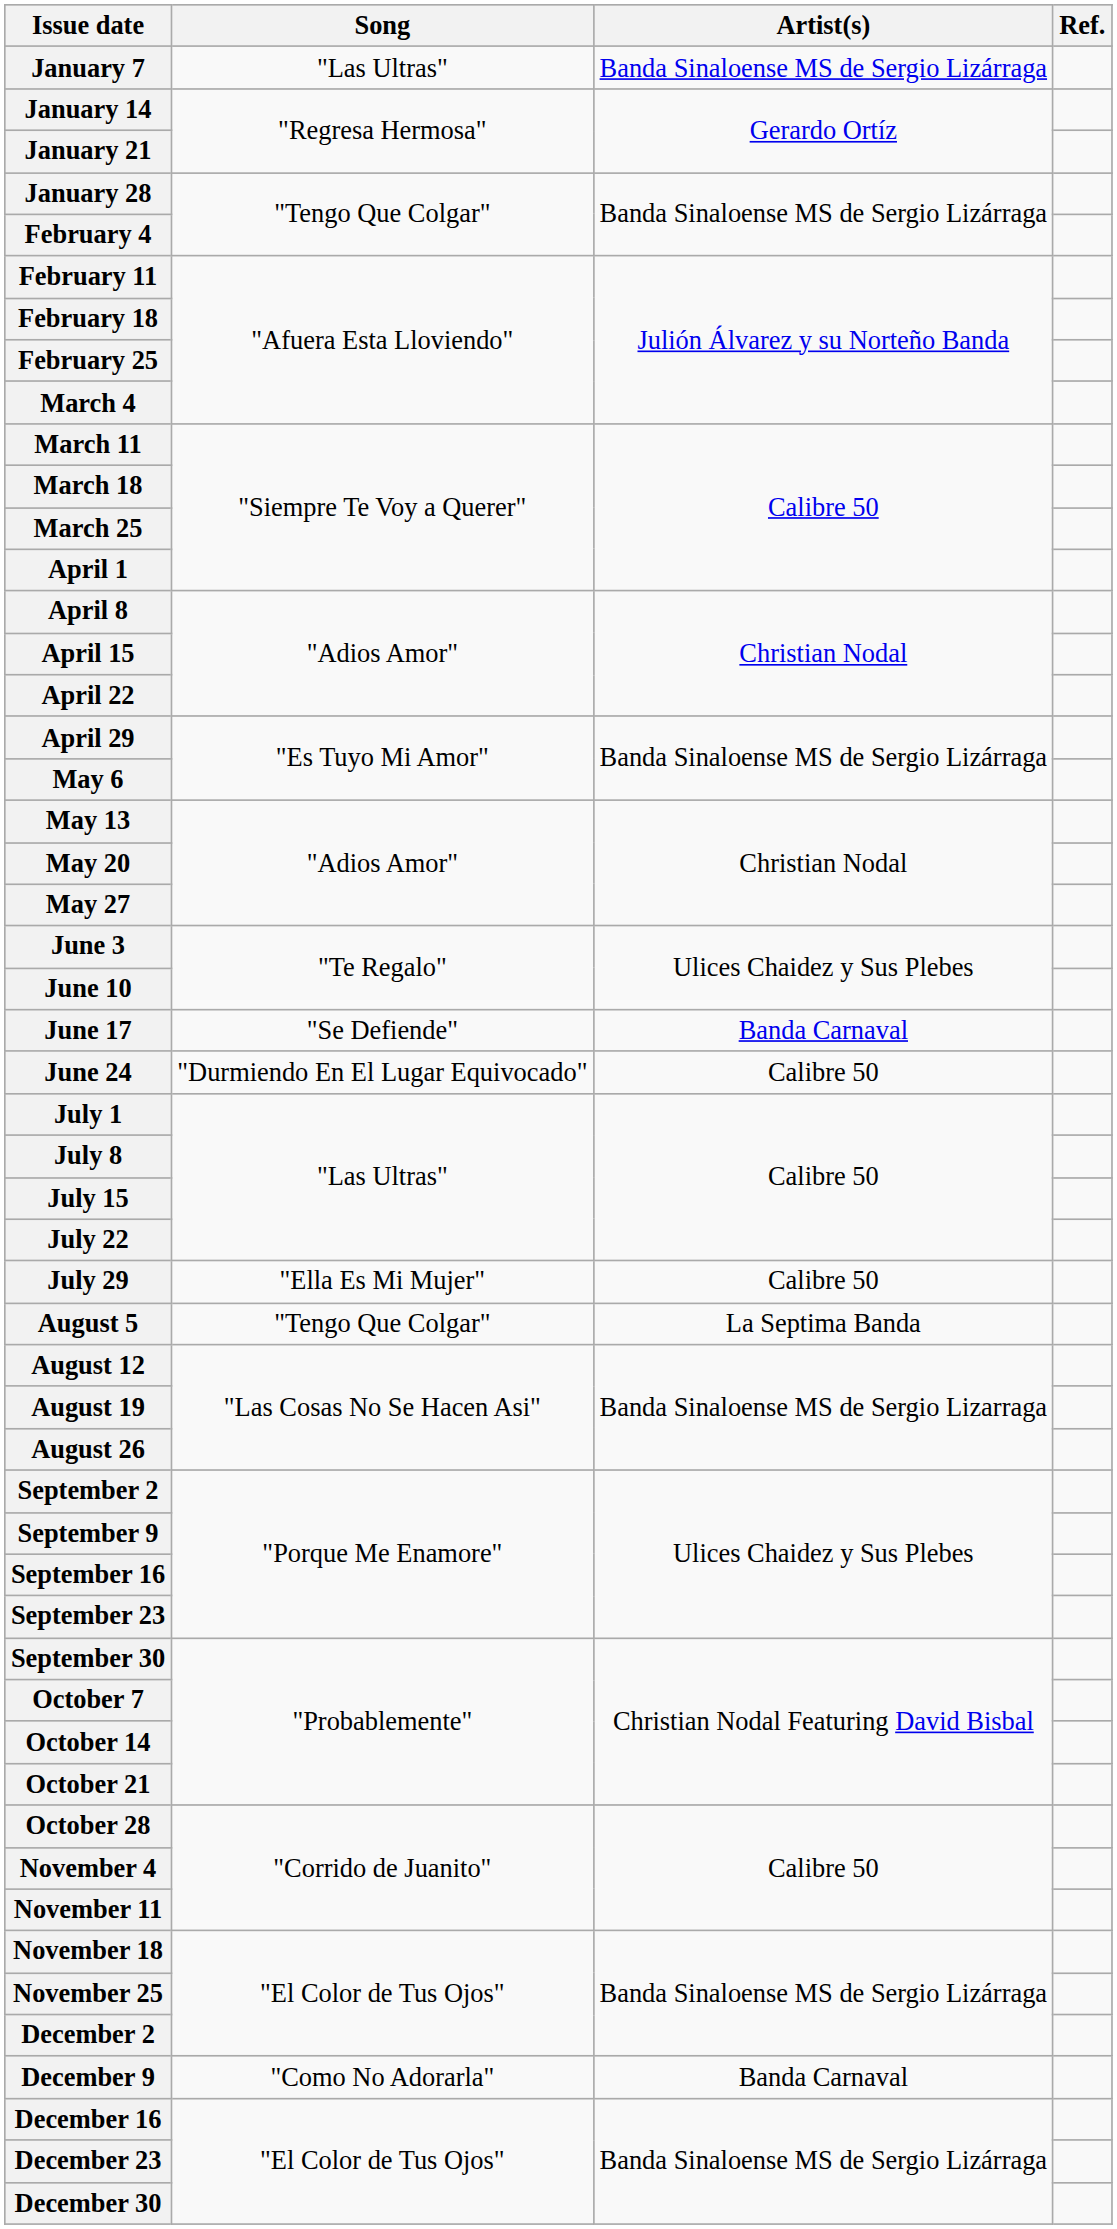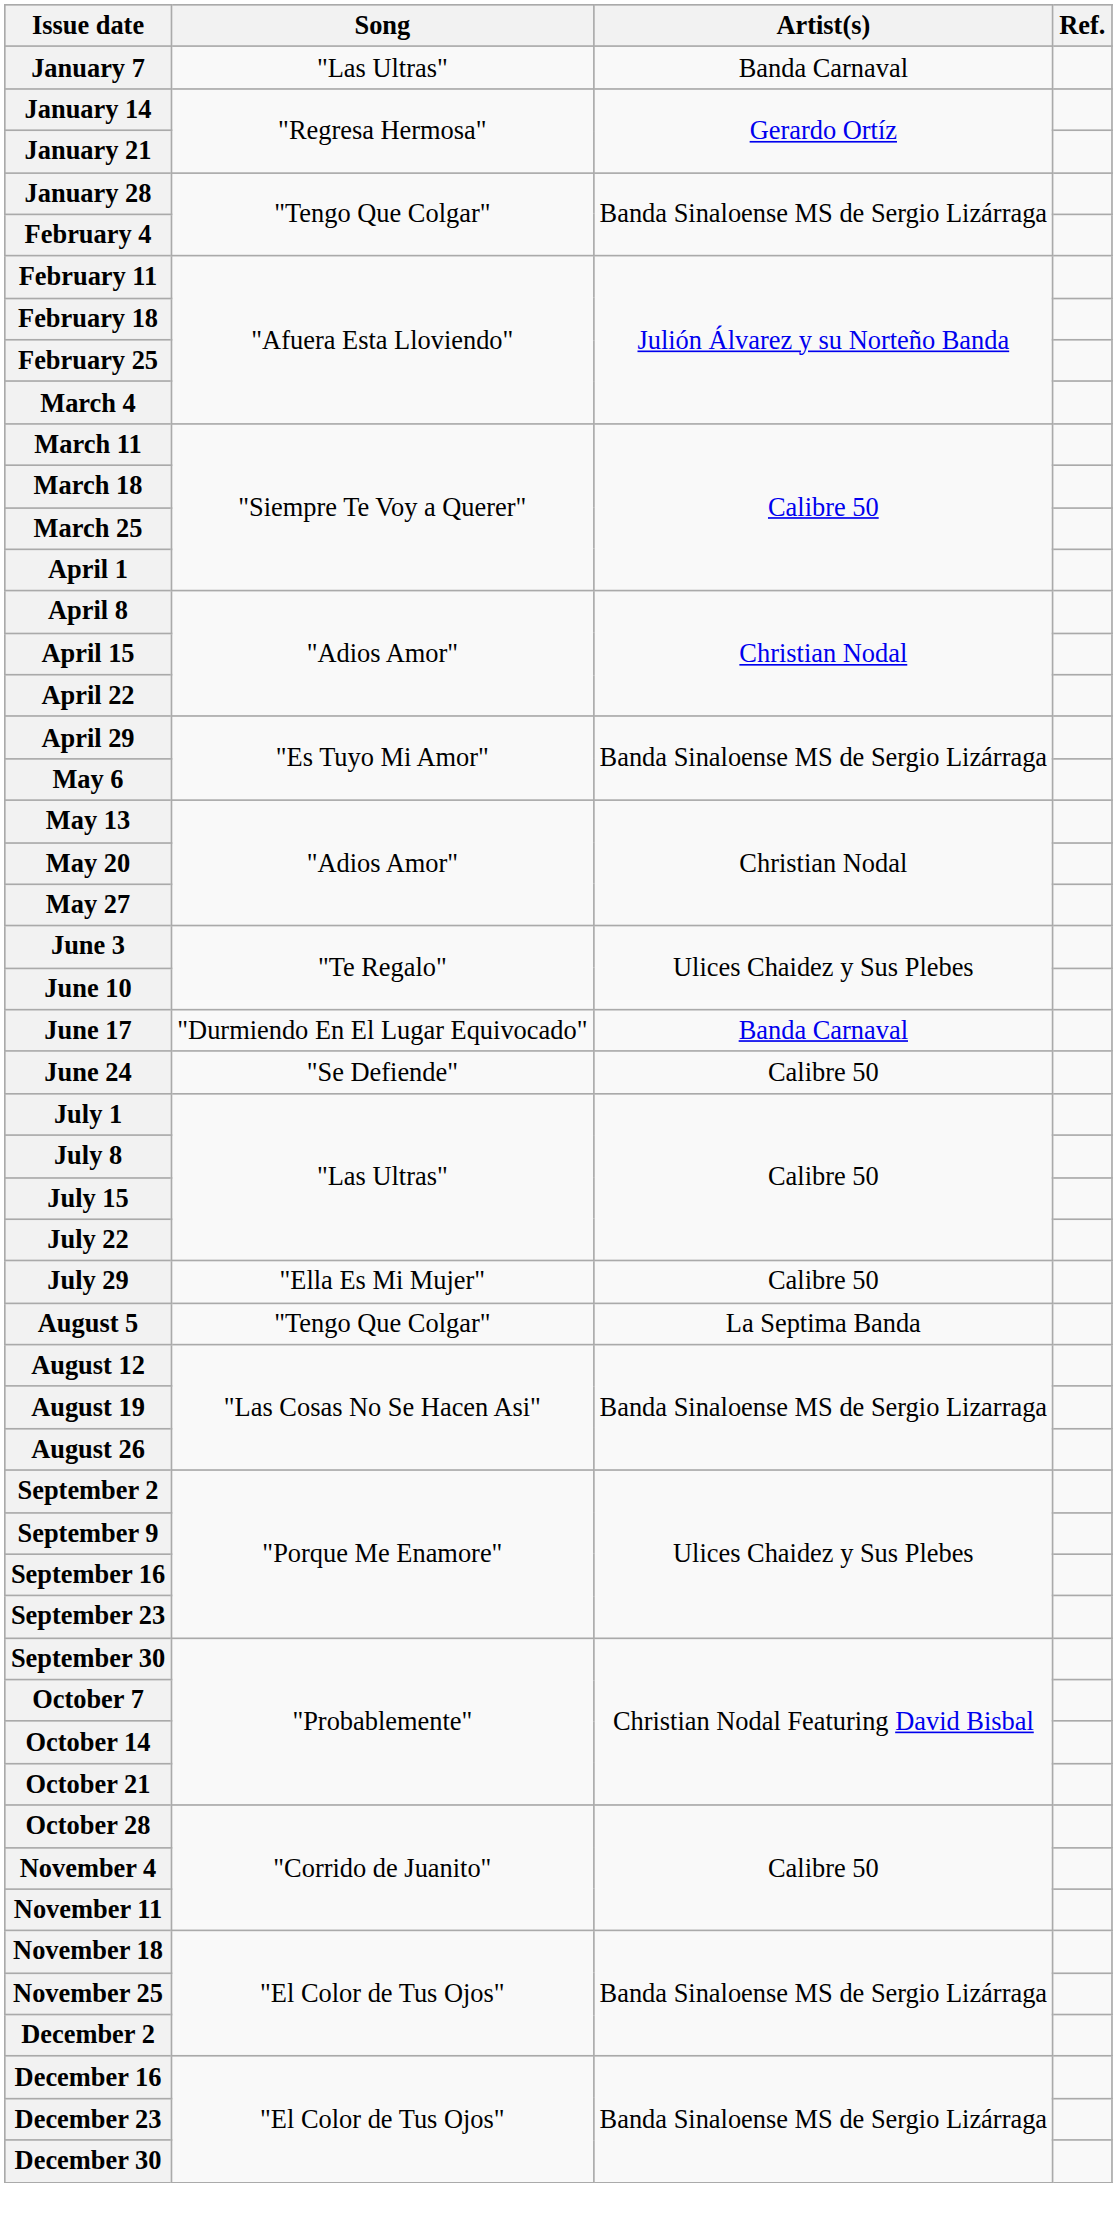January 7 | Artist(s): Banda Sinaloense MS de Sergio Lizárraga -> Banda Carnaval
June 17 | Song: "Se Defiende" -> "Durmiendo En El Lugar Equivocado"
June 24 | Song: "Durmiendo En El Lugar Equivocado" -> "Se Defiende"
- row: December 9 | "Como No Adorarla" | Banda Carnaval
